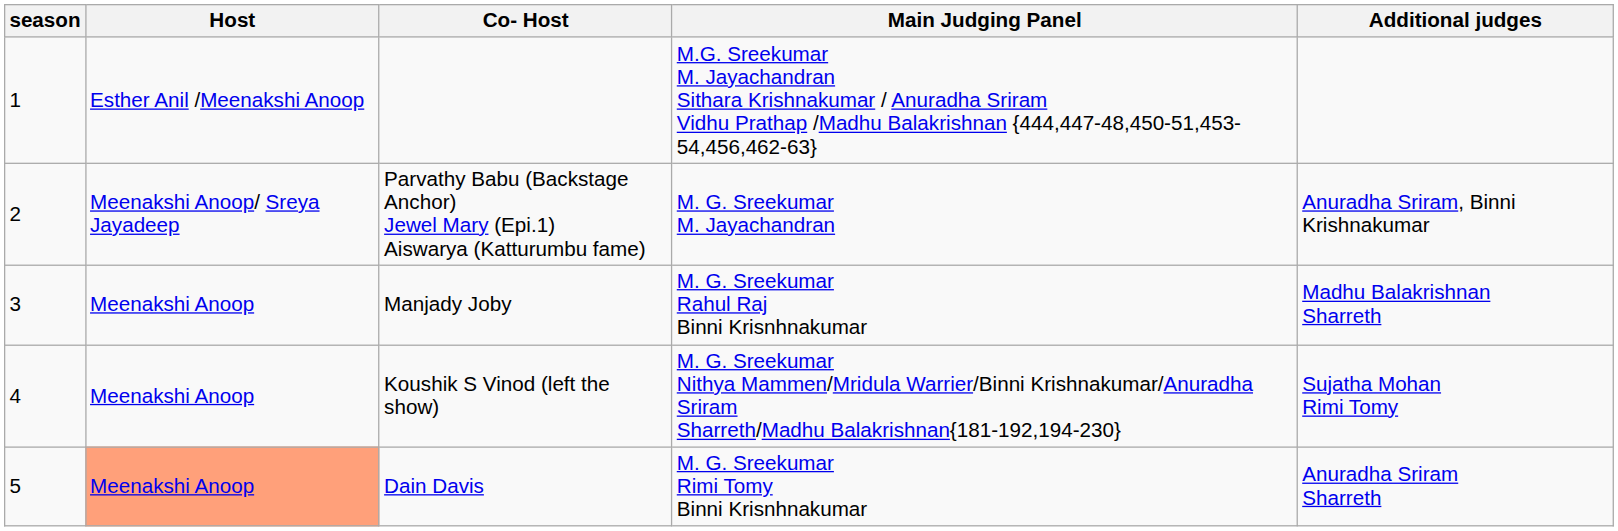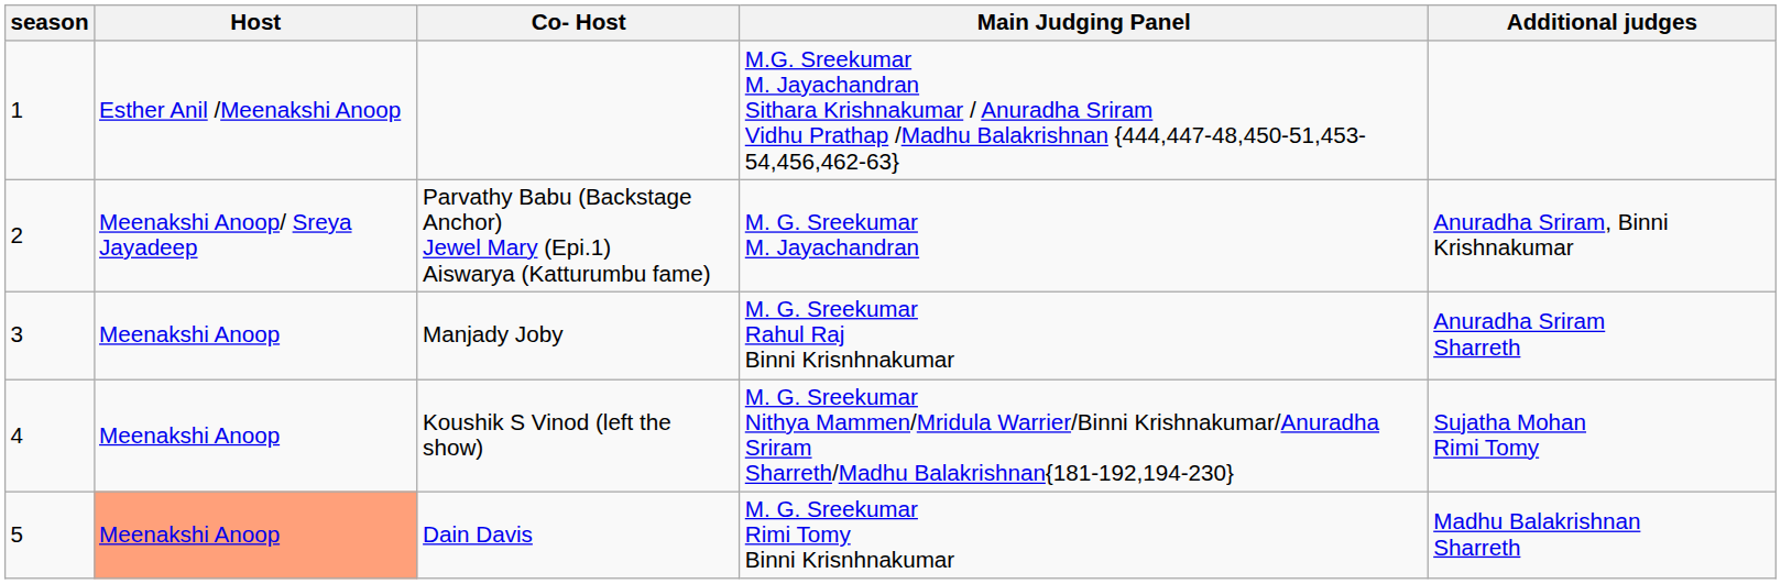Manjady Joby | Additional judges: Madhu Balakrishnan Sharreth -> Anuradha Sriram Sharreth
Dain Davis | Additional judges: Anuradha Sriram Sharreth -> Madhu Balakrishnan Sharreth
